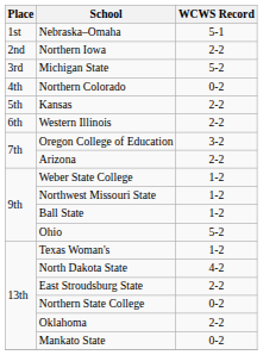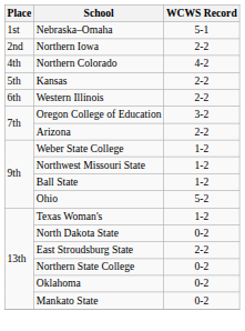- row: 3rd | Michigan State | 5-2
Northern Colorado | WCWS Record: 0-2 -> 4-2
North Dakota State | WCWS Record: 4-2 -> 0-2
Oklahoma | WCWS Record: 2-2 -> 0-2
